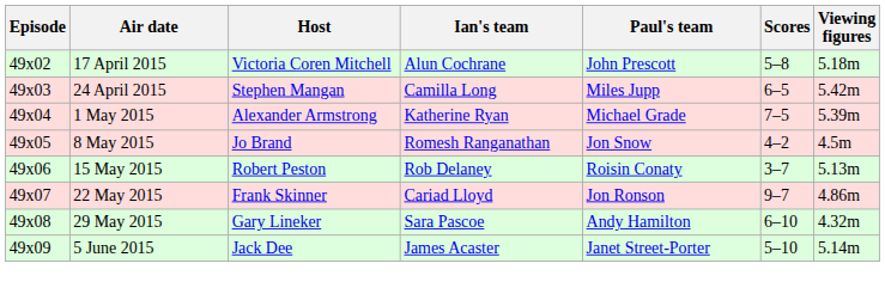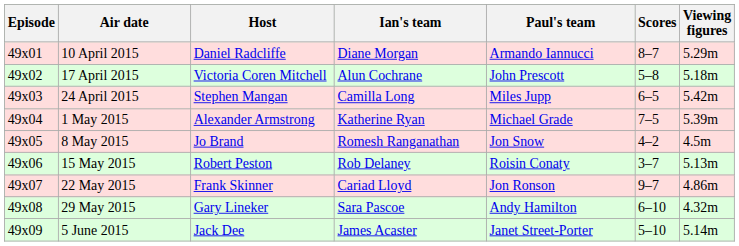+ row: 49x01 | 10 April 2015 | Daniel Radcliffe | Diane Morgan | Armando Iannucci | 8–7 | 5.29m
